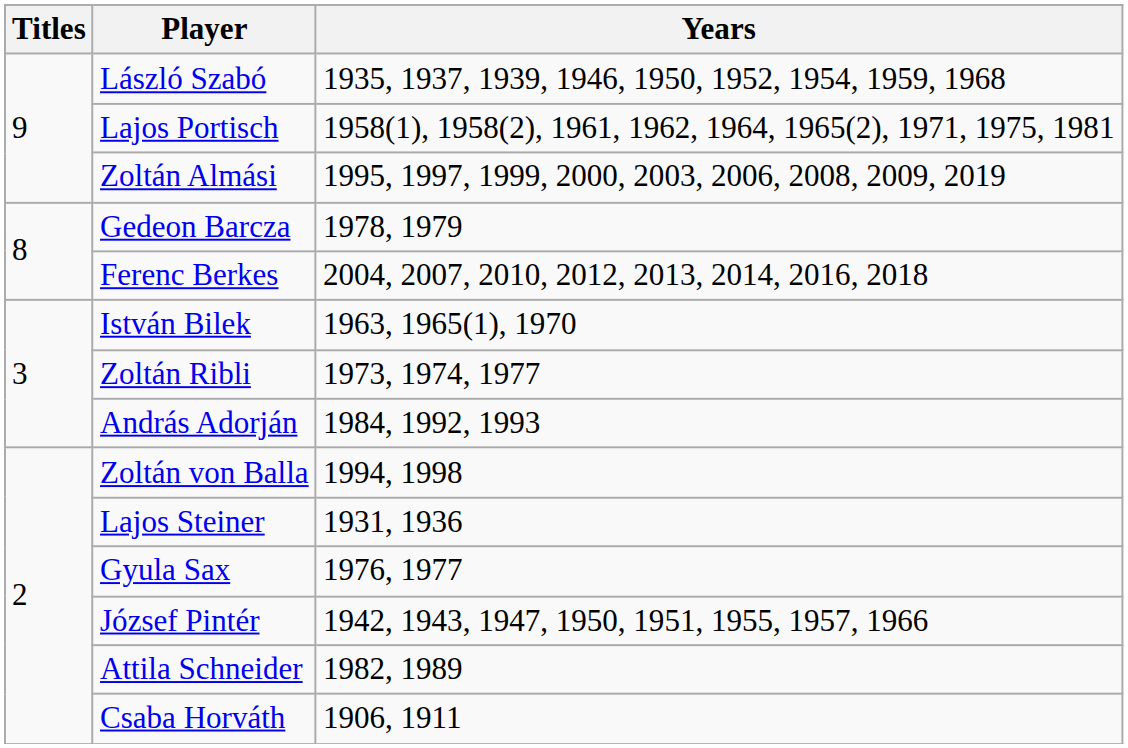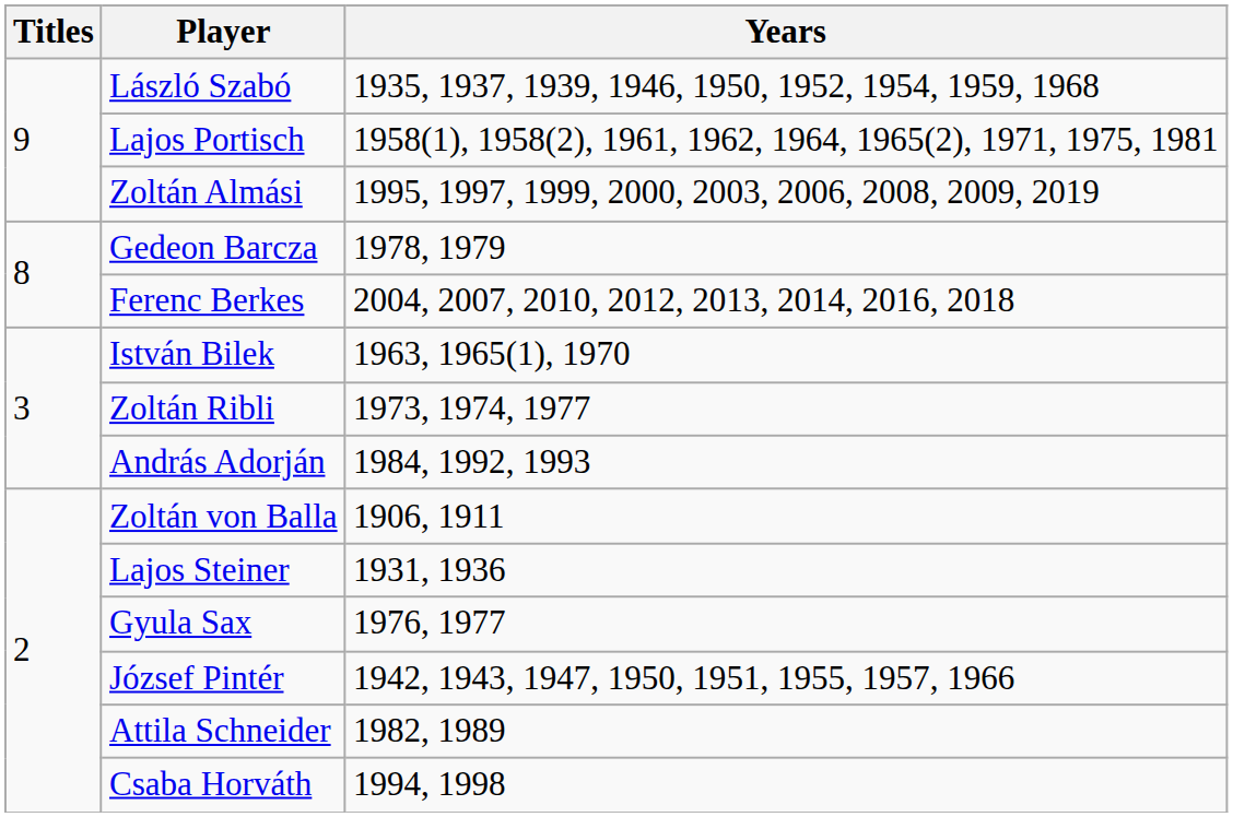Zoltán von Balla | Years: 1994, 1998 -> 1906, 1911
Csaba Horváth | Years: 1906, 1911 -> 1994, 1998
